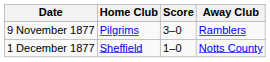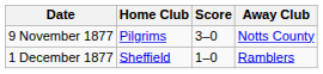9 November 1877 | Away Club: Ramblers -> Notts County
1 December 1877 | Away Club: Notts County -> Ramblers
